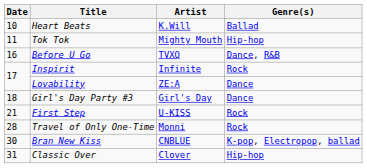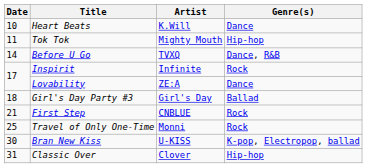Heart Beats | Genre(s): Ballad -> Dance
Before U Go | Date: 16 -> 14
Girl's Day Party #3 | Genre(s): Dance -> Ballad
First Step | Artist: U-KISS -> CNBLUE
Travel of Only One-Time | Date: 28 -> 25
Bran New Kiss | Artist: CNBLUE -> U-KISS
